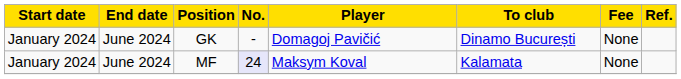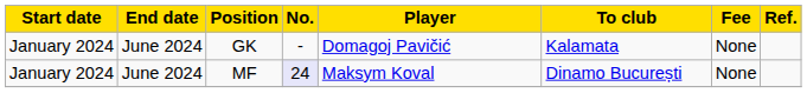GK | To club: Dinamo București -> Kalamata
MF | To club: Kalamata -> Dinamo București
